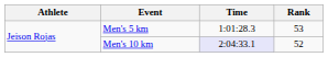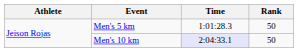Men's 5 km | Rank: 53 -> 50
Men's 10 km | Rank: 52 -> 50
